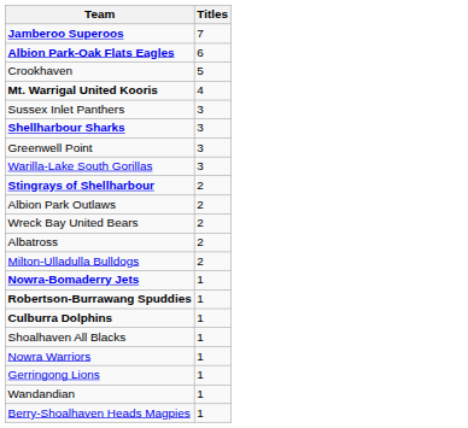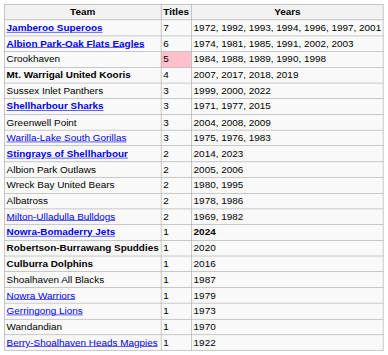+ column: Years | 1972, 1992, 1993, 1994, 1996, 1997, 2001 | 1974, 1981, 1985, 1991, 2002, 2003 | 1984, 1988, 1989, 1990, 1998 | 2007, 2017, 2018, 2019 | 1999, 2000, 2022 | 1971, 1977, 2015 | 2004, 2008, 2009 | 1975, 1976, 1983 | 2014, 2023 | 2005, 2006 | 1980, 1995 | 1978, 1986 | 1969, 1982 | 2024 | 2020 | 2016 | 1987 | 1979 | 1973 | 1970 | 1922
Crookhaven | Titles: no background -> pink background
